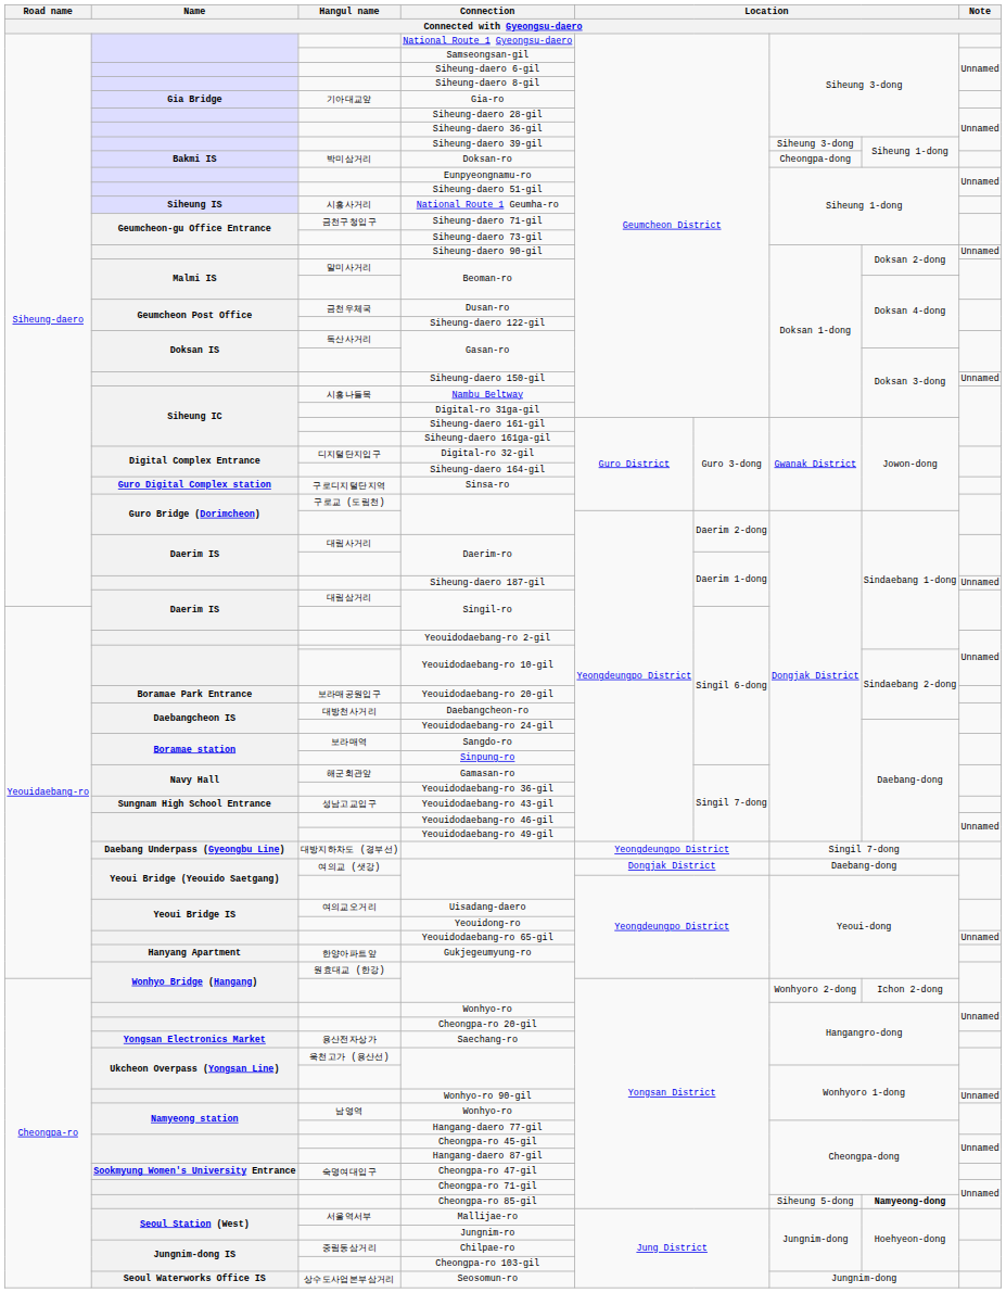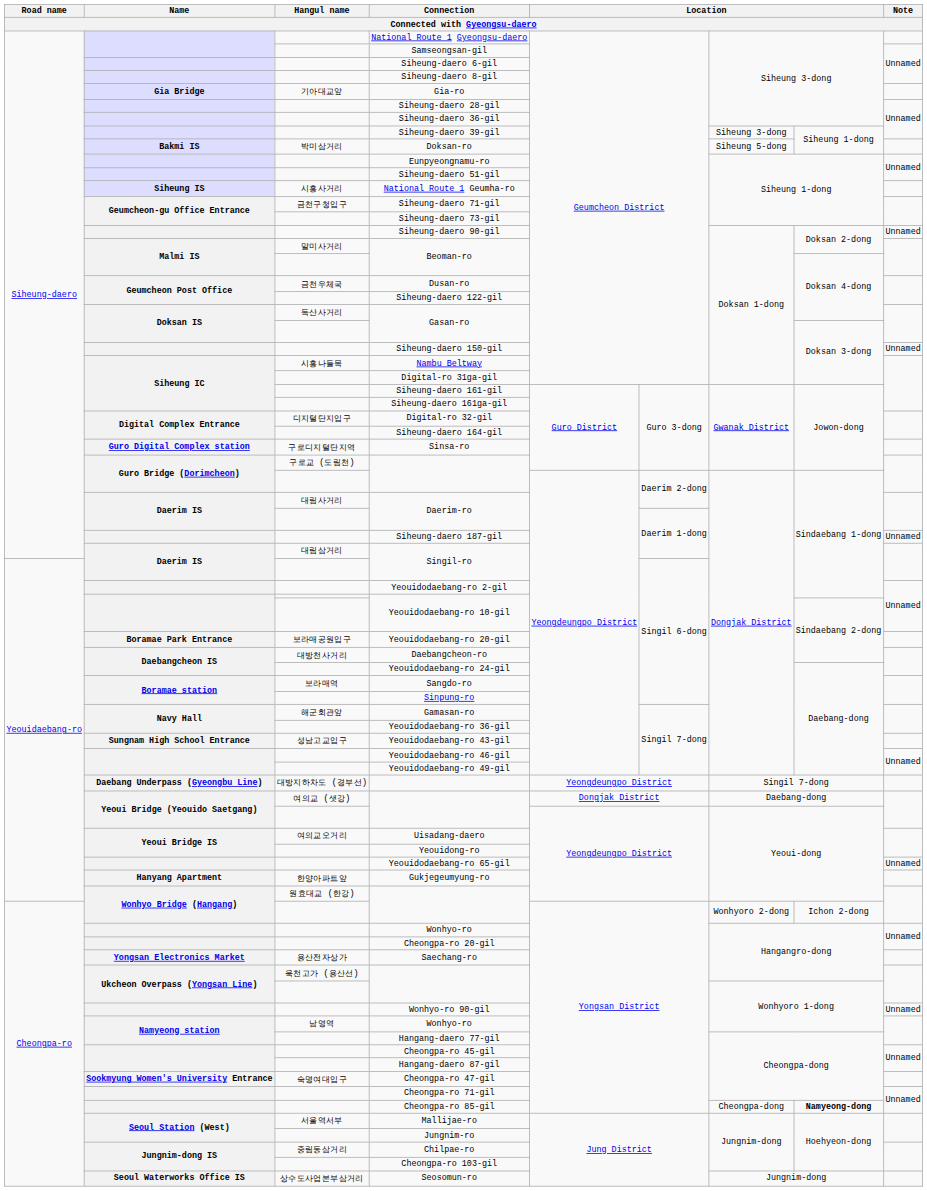Doksan-ro | column 7: Cheongpa-dong -> Siheung 5-dong
Cheongpa-ro 85-gil | column 7: Siheung 5-dong -> Cheongpa-dong
